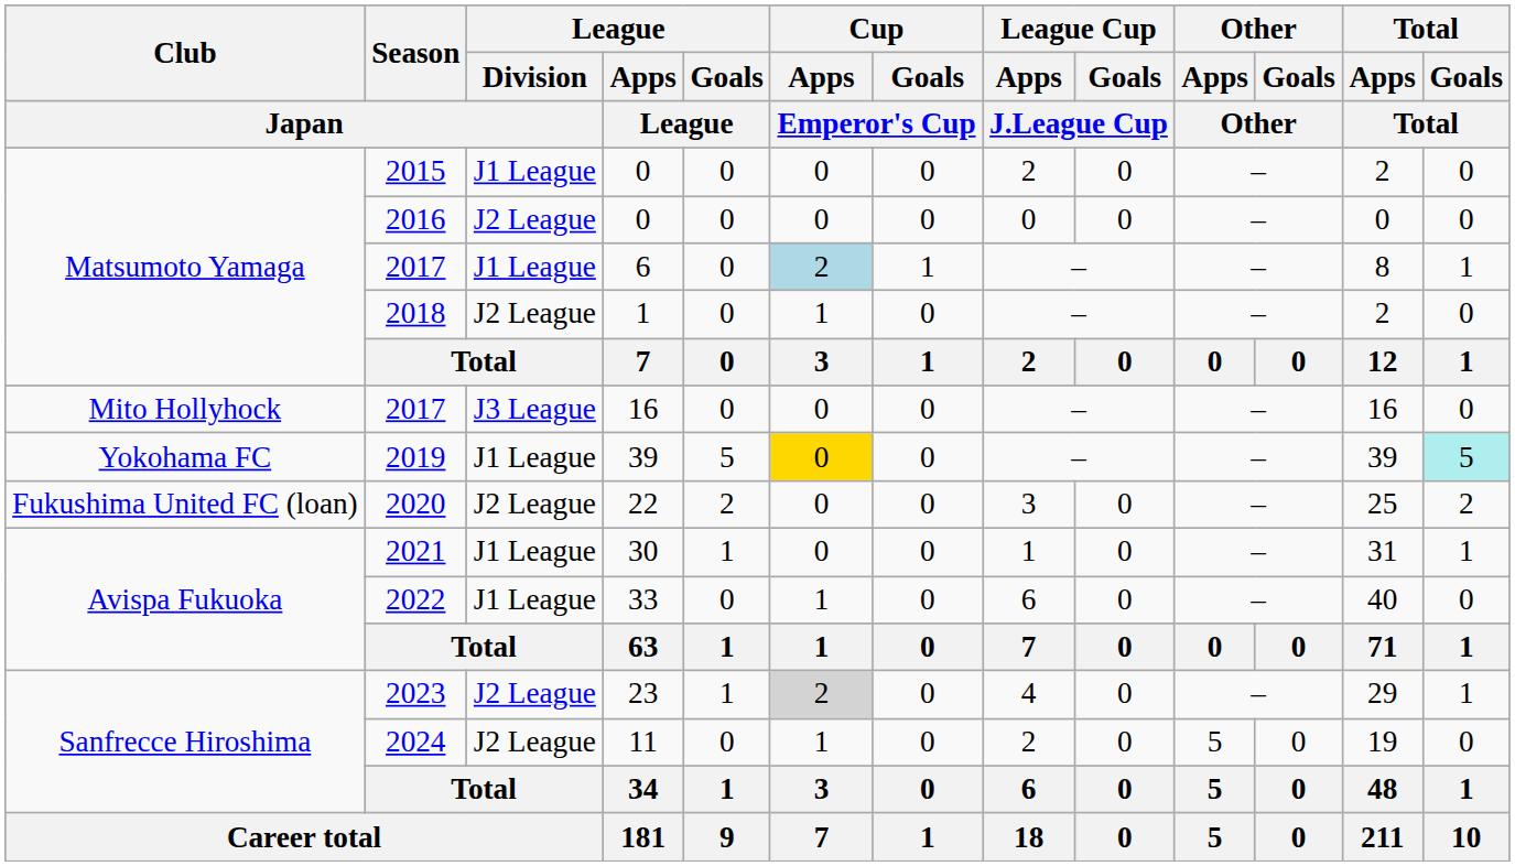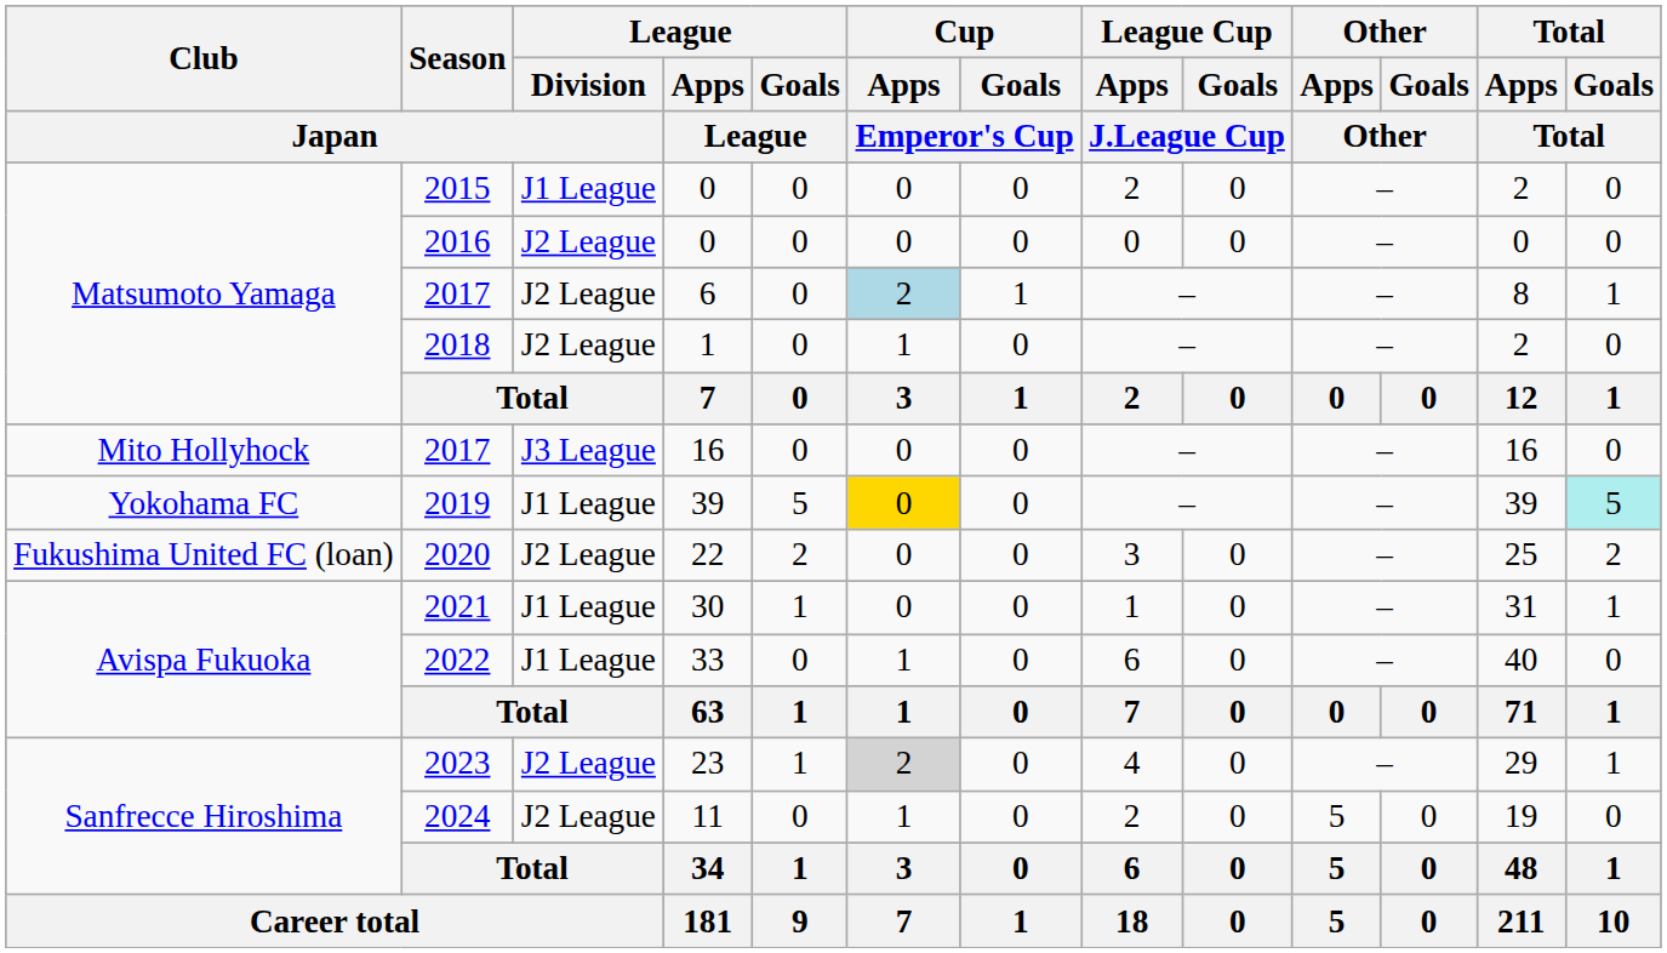2017 / 6 | League / Division / Japan: J1 League -> J2 League
